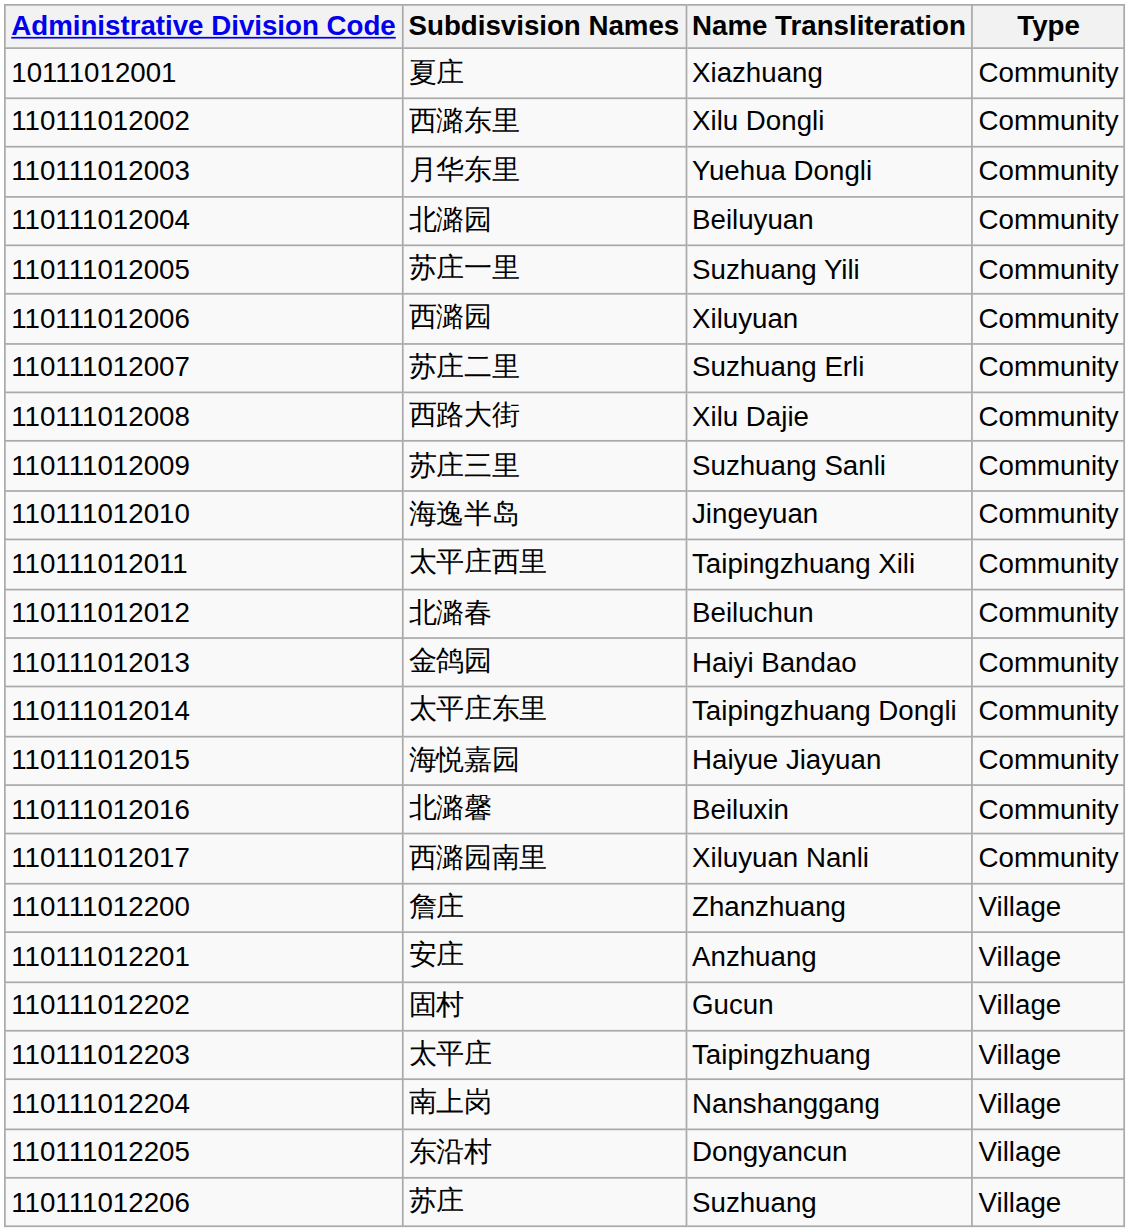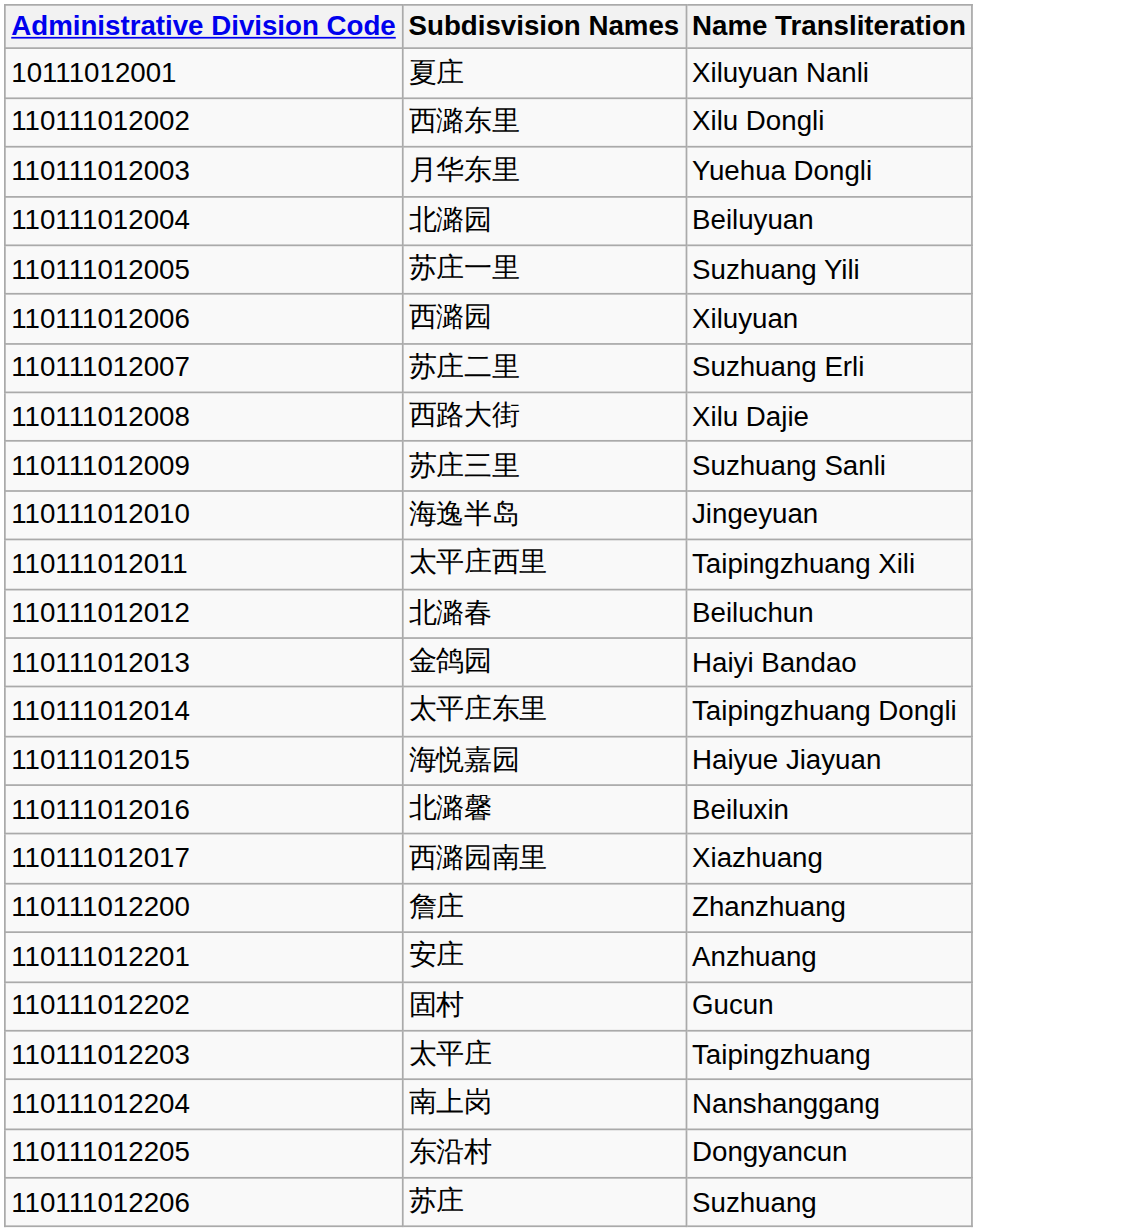- column: Type | Community | Community | Community | Community | Community | Community | Community | Community | Community | Community | Community | Community | Community | Community | Community | Community | Community | Village | Village | Village | Village | Village | Village | Village
夏庄 | Name Transliteration: Xiazhuang -> Xiluyuan Nanli
西潞园南里 | Name Transliteration: Xiluyuan Nanli -> Xiazhuang
